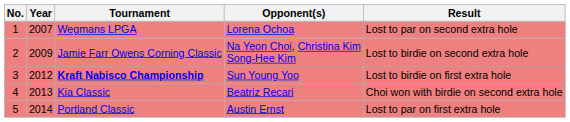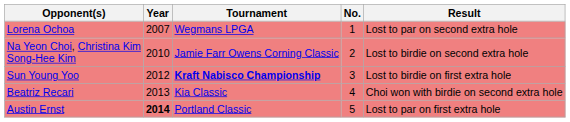columns swapped: No. <-> Opponent(s)
Jamie Farr Owens Corning Classic | Year: 2009 -> 2010
Portland Classic | Year: normal -> bold
